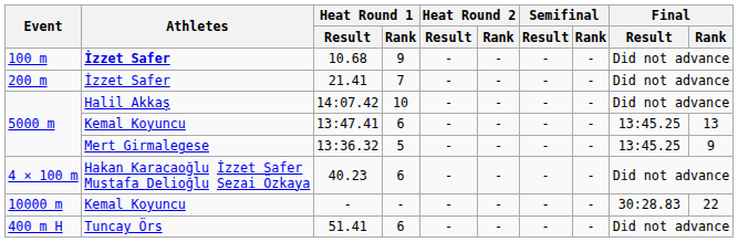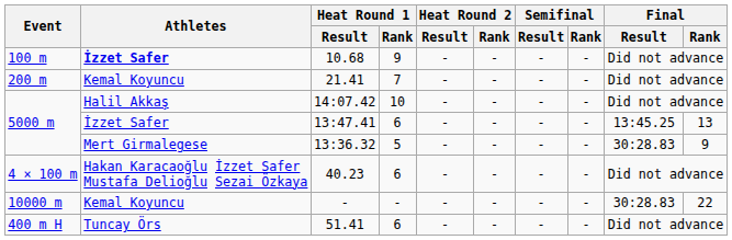21.41 | Athletes: İzzet Safer -> Kemal Koyuncu
13:47.41 | Athletes: Kemal Koyuncu -> İzzet Safer
13:36.32 | Final / Result: 13:45.25 -> 30:28.83
